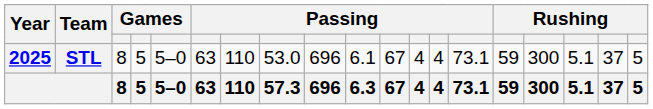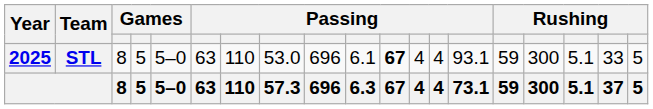STL | column 11: normal -> bold
STL | column 14: 73.1 -> 93.1
STL | column 18: 37 -> 33
